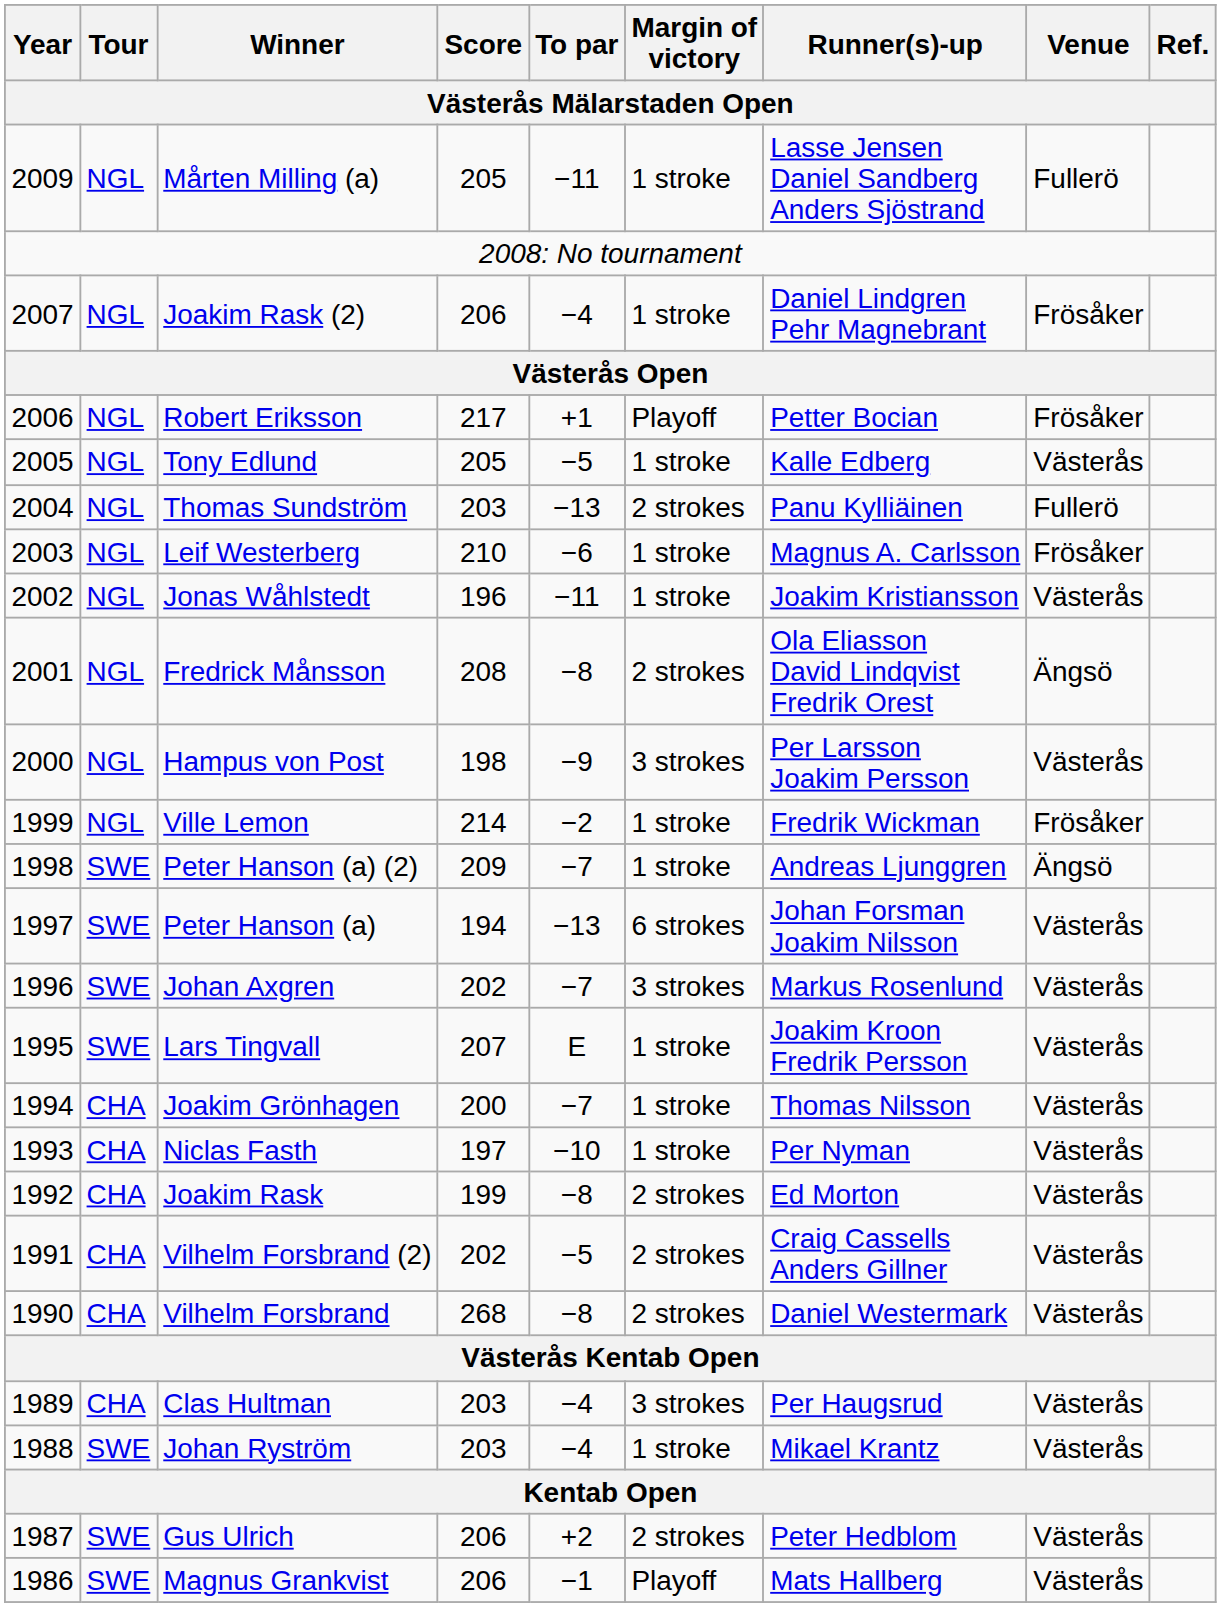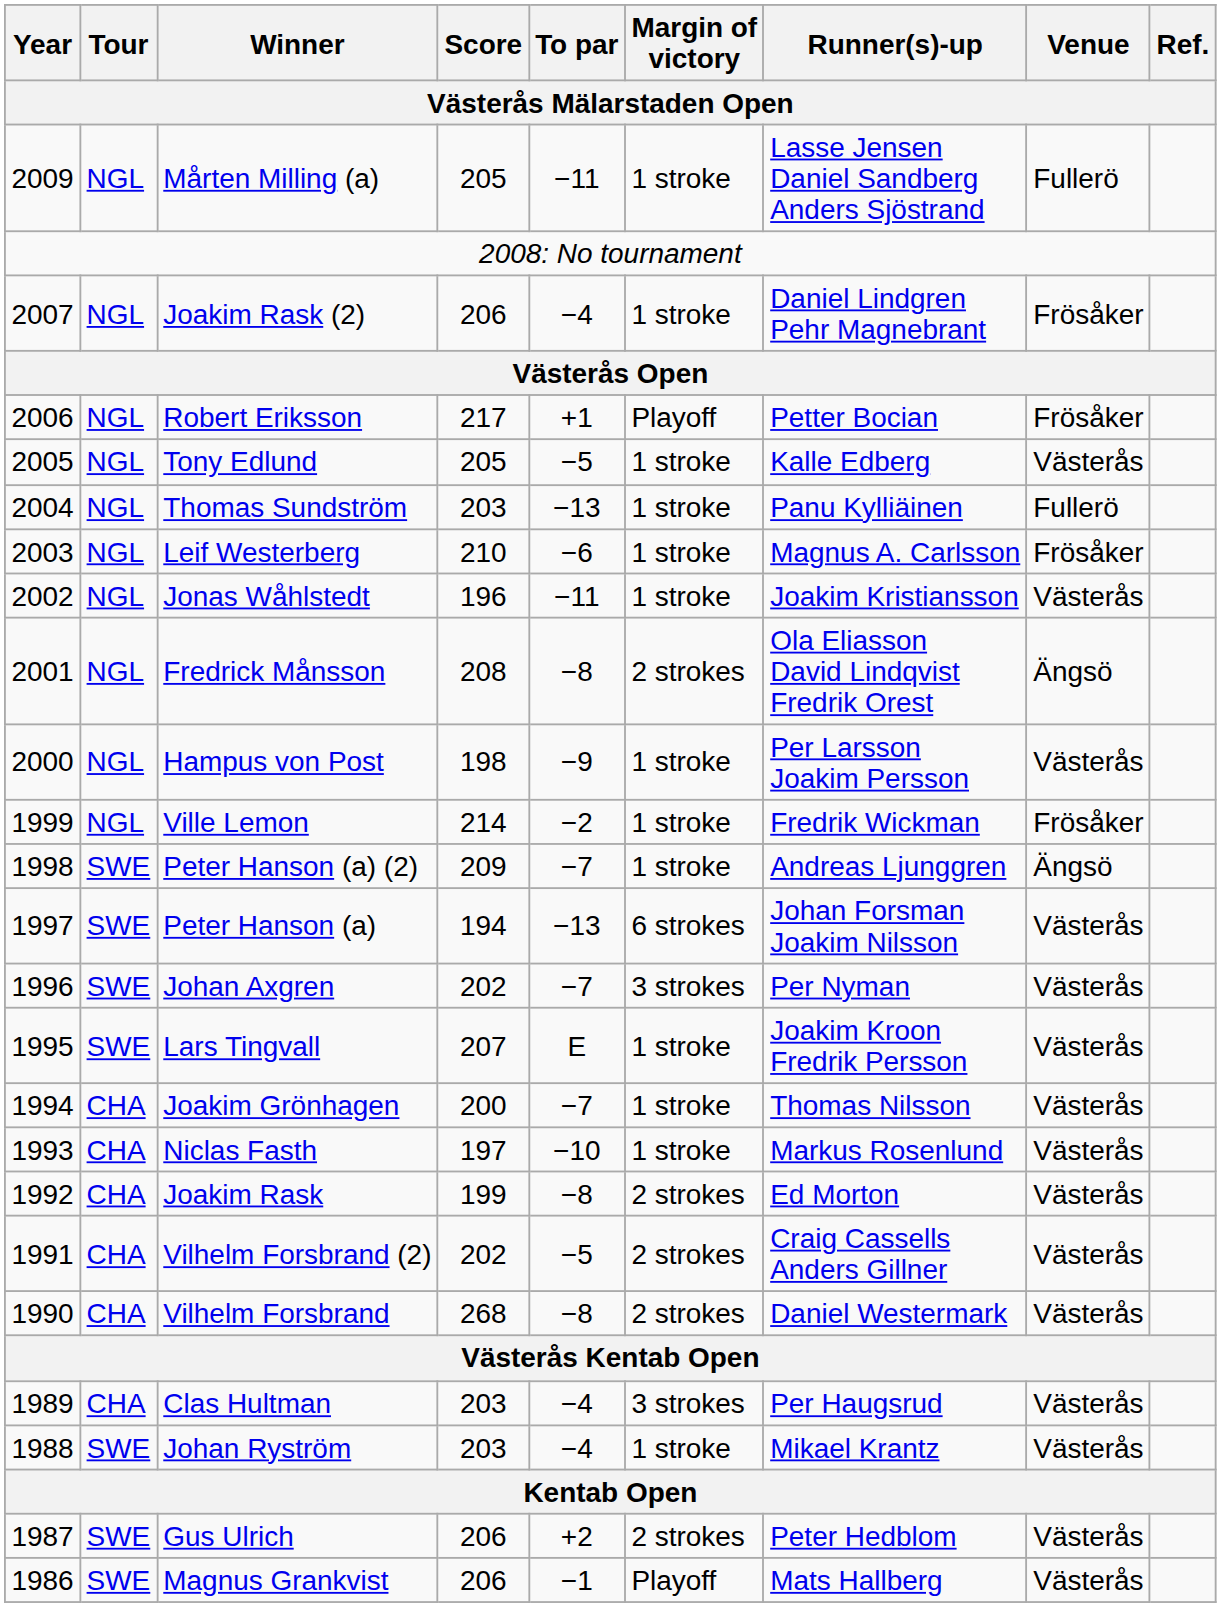Thomas Sundström | Margin of victory: 2 strokes -> 1 stroke
Hampus von Post | Margin of victory: 3 strokes -> 1 stroke
Johan Axgren | Runner(s)-up: Markus Rosenlund -> Per Nyman
Niclas Fasth | Runner(s)-up: Per Nyman -> Markus Rosenlund
